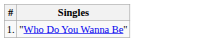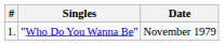+ column: Date | November 1979
